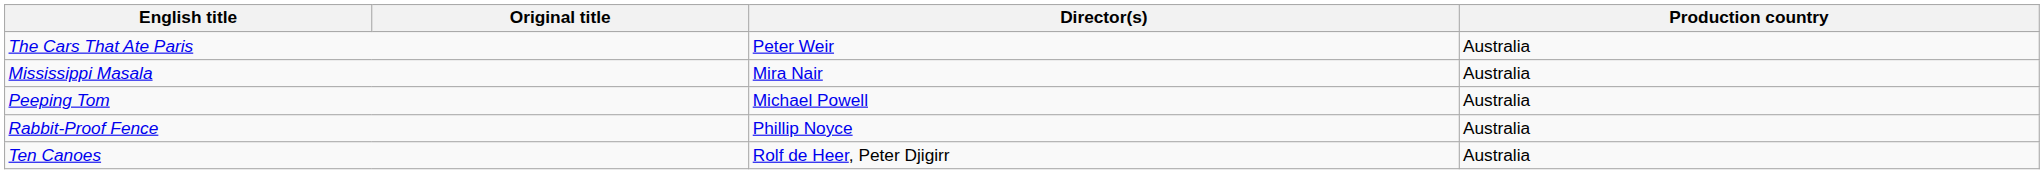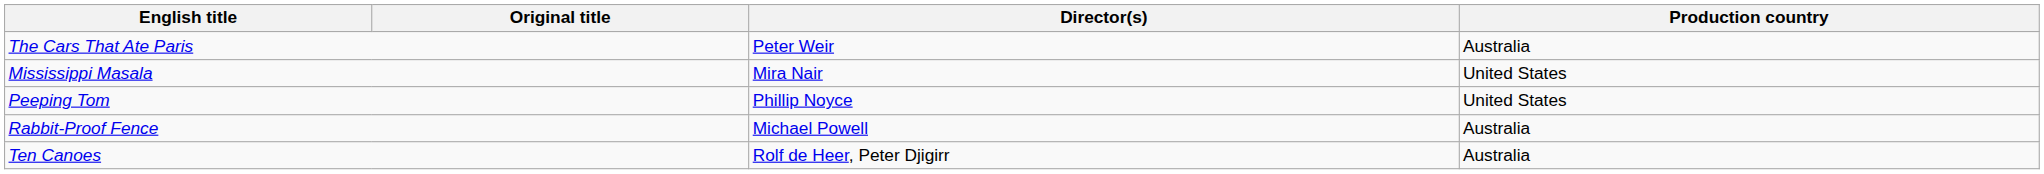Mississippi Masala | Production country: Australia -> United States
Peeping Tom | Director(s): Michael Powell -> Phillip Noyce
Peeping Tom | Production country: Australia -> United States
Rabbit-Proof Fence | Director(s): Phillip Noyce -> Michael Powell
